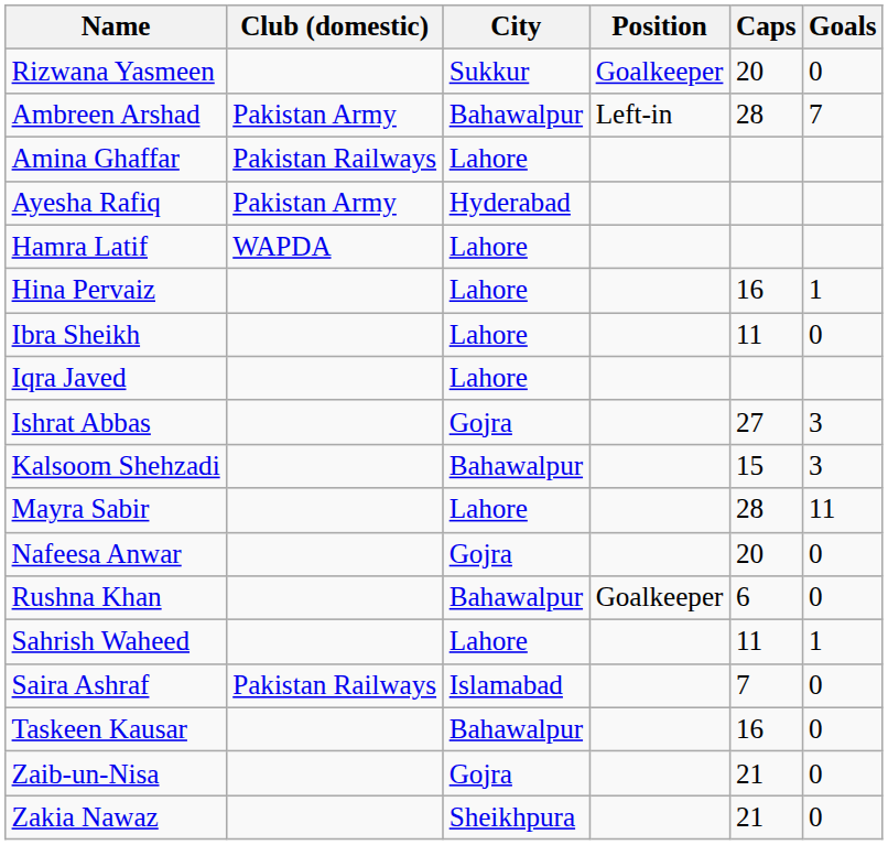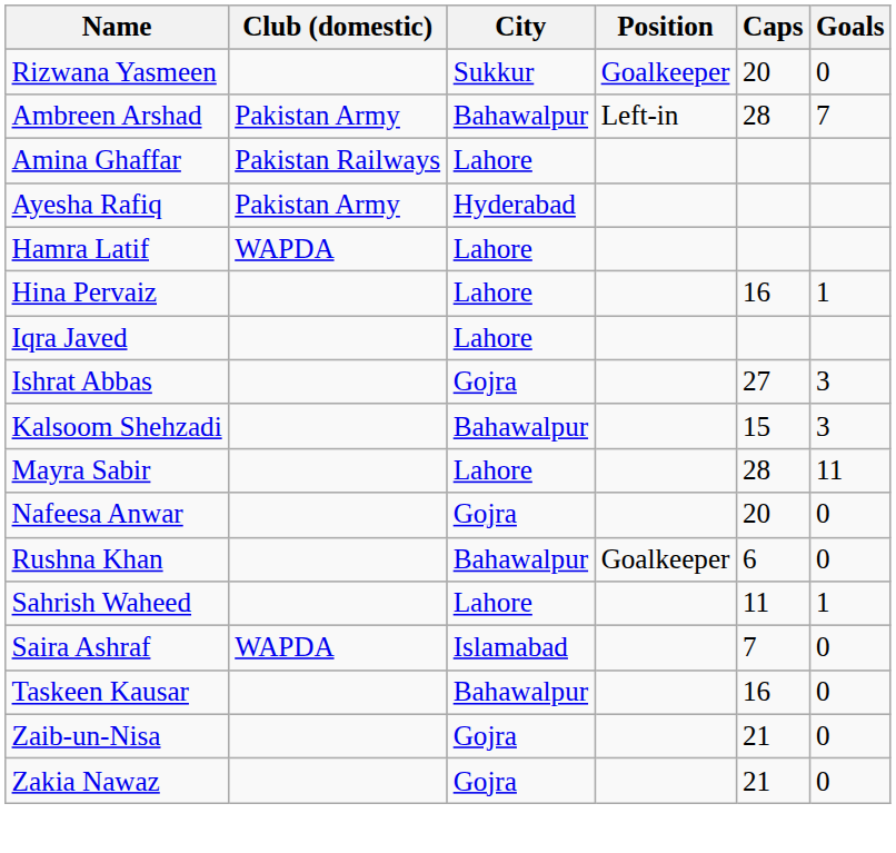- row: Ibra Sheikh | Lahore | 11 | 0
Saira Ashraf | Club (domestic): Pakistan Railways -> WAPDA
Zakia Nawaz | City: Sheikhpura -> Gojra
